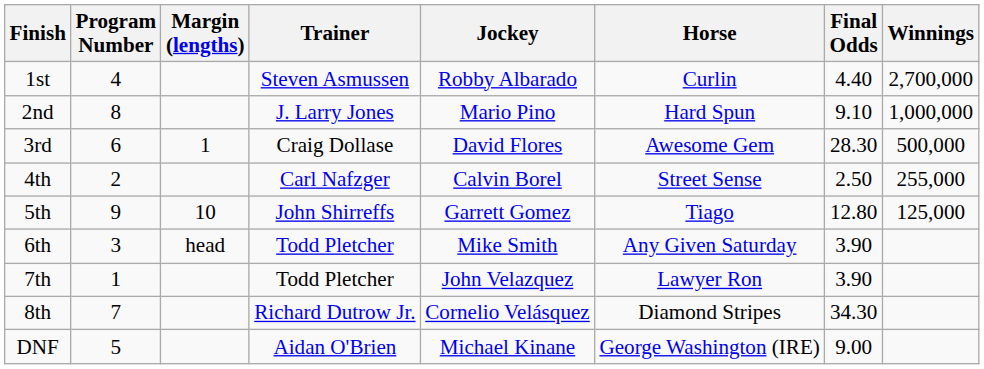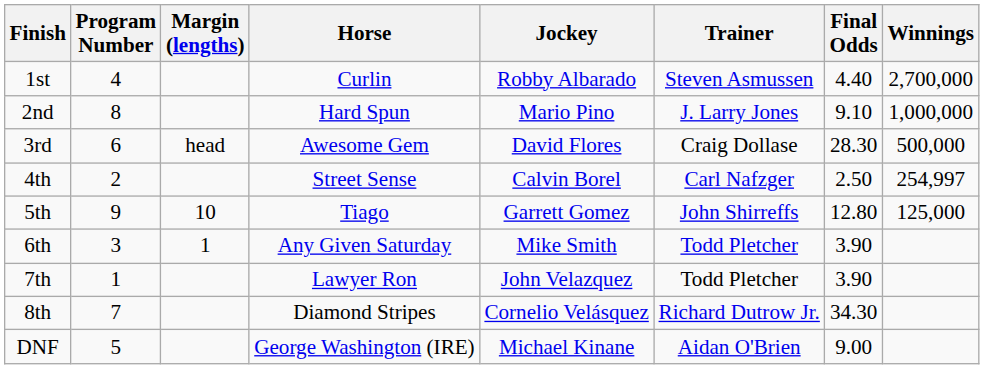columns swapped: Horse <-> Trainer
3rd | Margin (lengths): 1 -> head
4th | Winnings: 255,000 -> 254,997
6th | Margin (lengths): head -> 1
